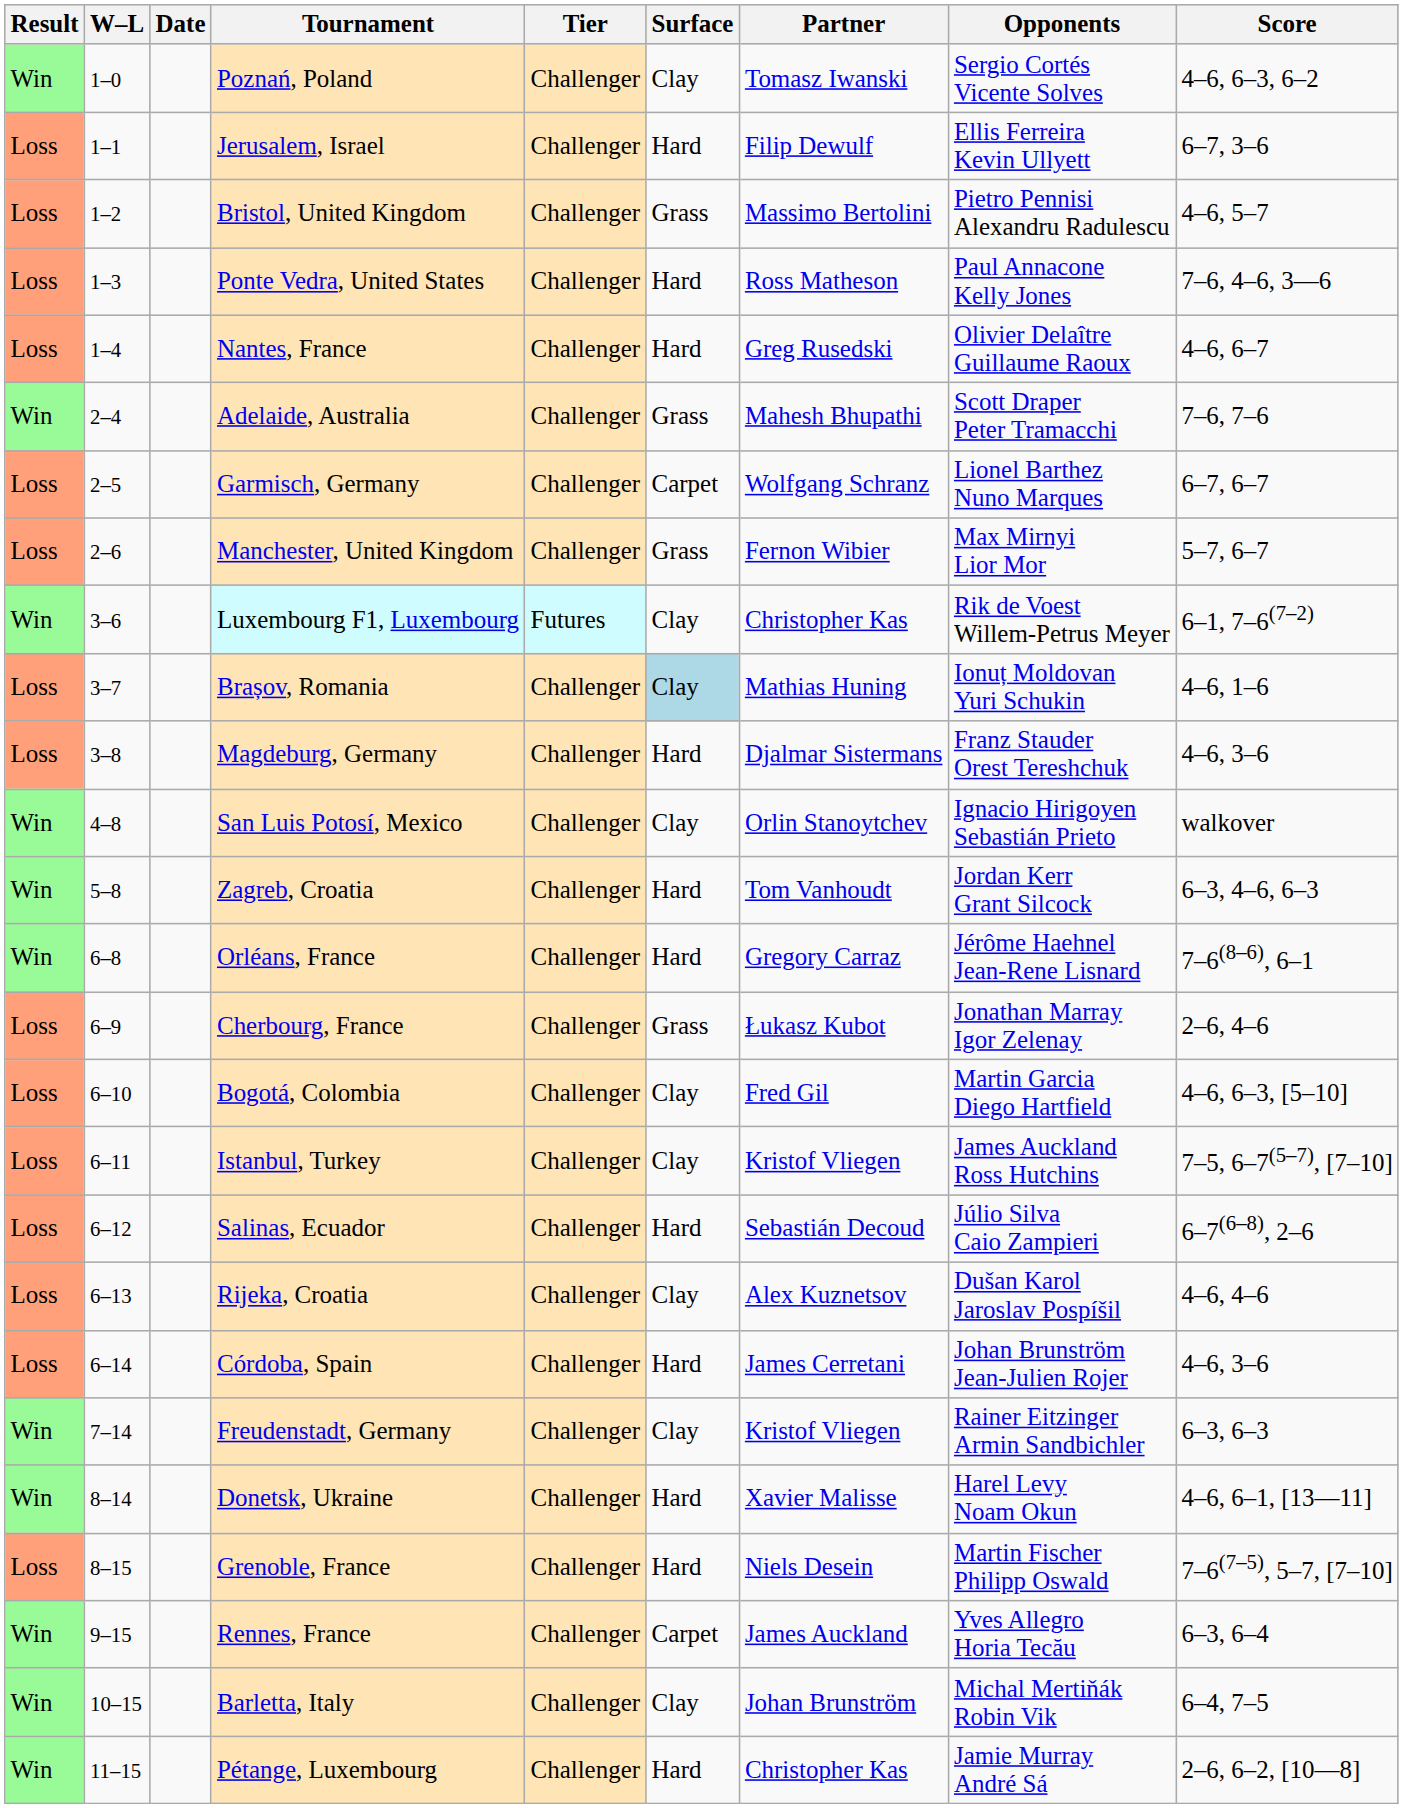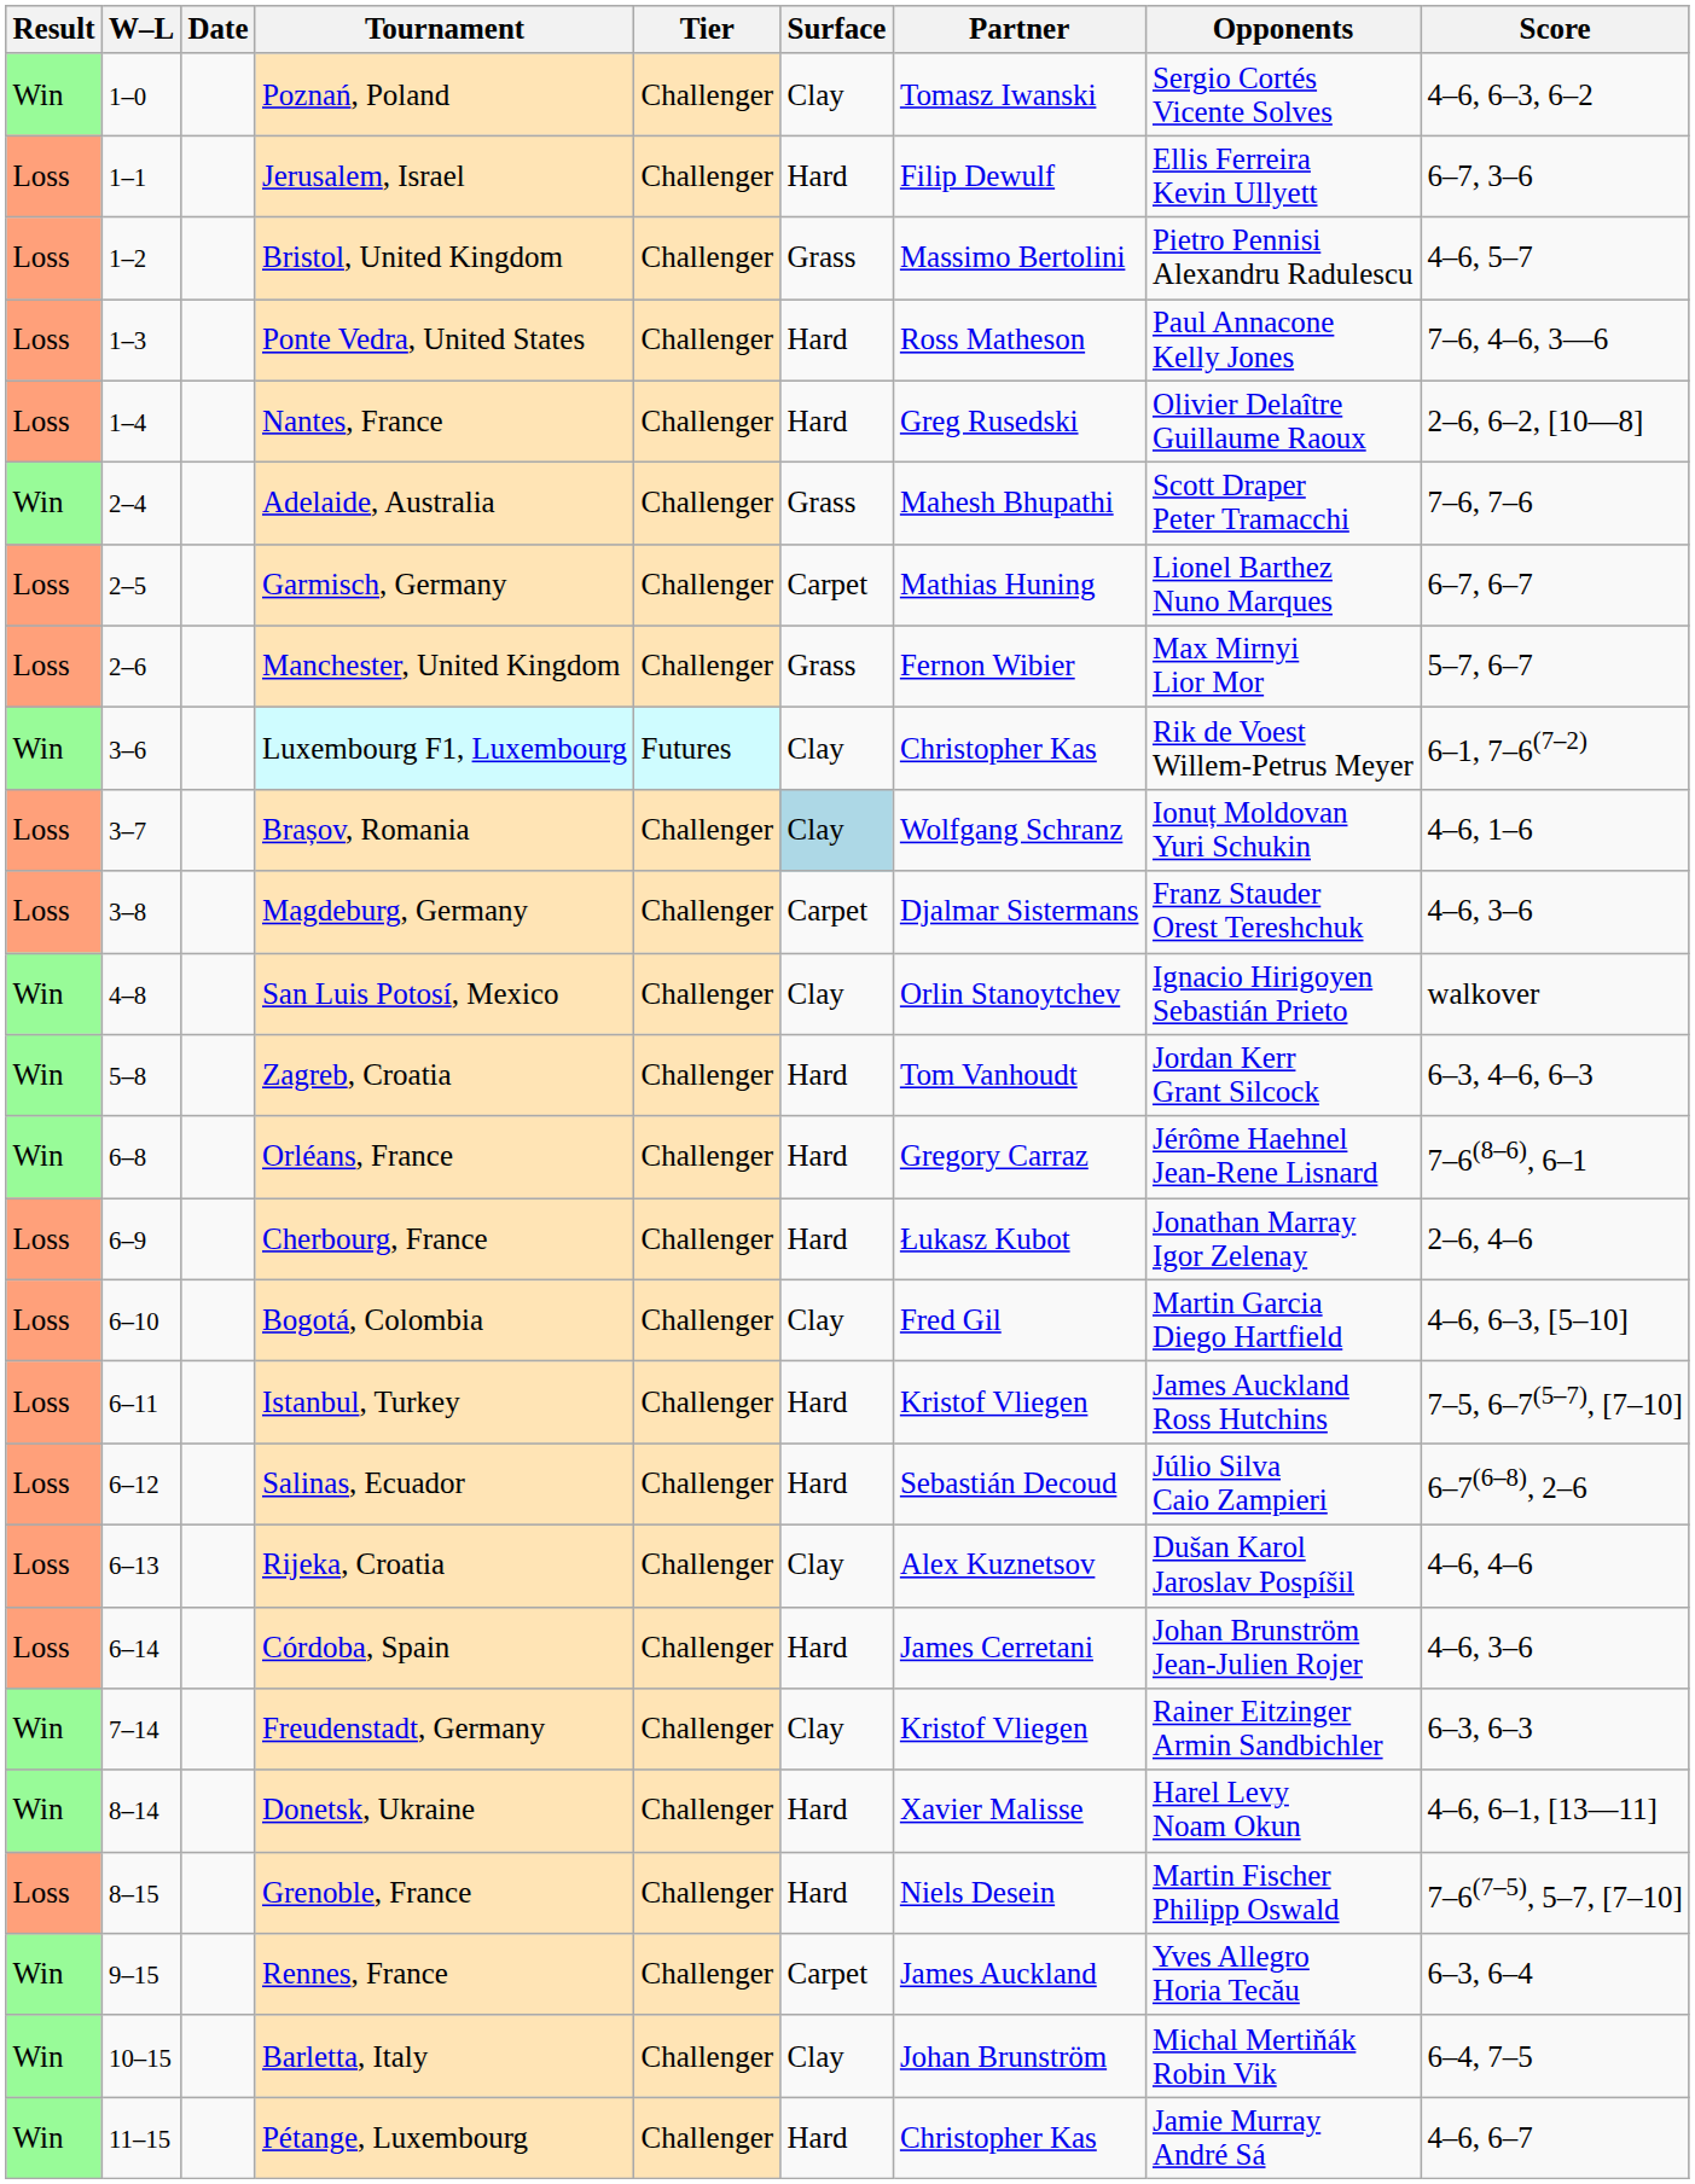Nantes, France | Score: 4–6, 6–7 -> 2–6, 6–2, [10—8]
Garmisch, Germany | Partner: Wolfgang Schranz -> Mathias Huning
Brașov, Romania | Partner: Mathias Huning -> Wolfgang Schranz
Magdeburg, Germany | Surface: Hard -> Carpet
Cherbourg, France | Surface: Grass -> Hard
Istanbul, Turkey | Surface: Clay -> Hard
Pétange, Luxembourg | Score: 2–6, 6–2, [10—8] -> 4–6, 6–7
